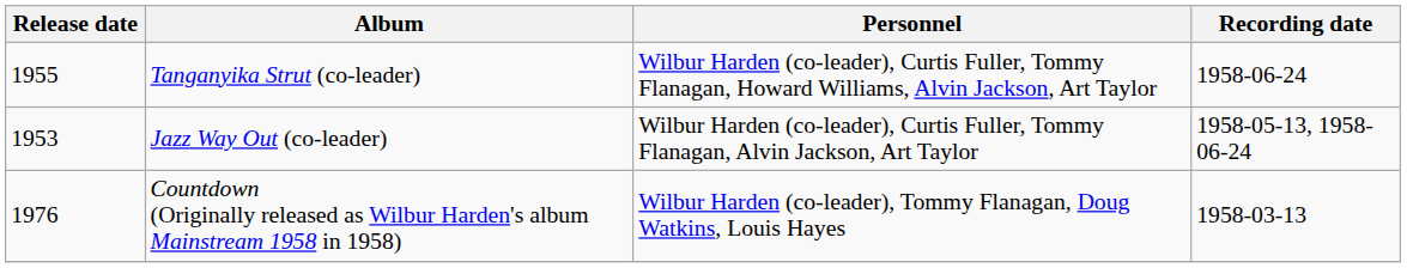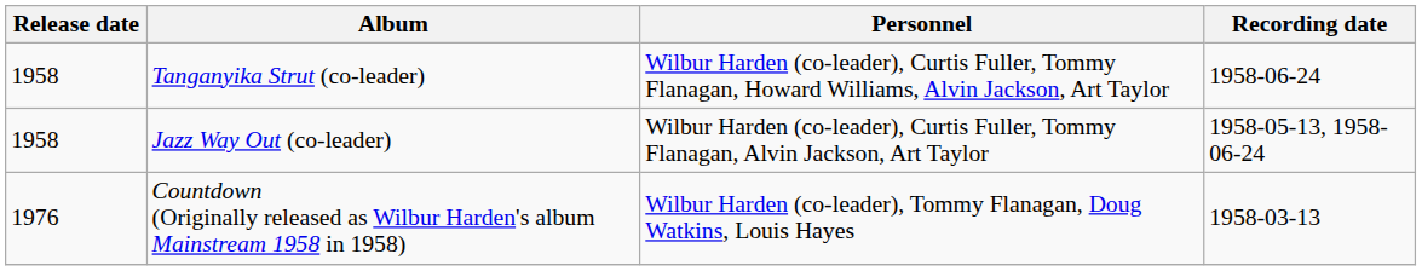Tanganyika Strut (co-leader) | Release date: 1955 -> 1958
Jazz Way Out (co-leader) | Release date: 1953 -> 1958
